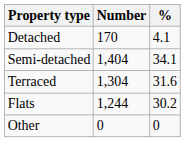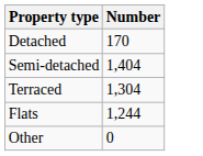- column: % | 4.1 | 34.1 | 31.6 | 30.2 | 0
